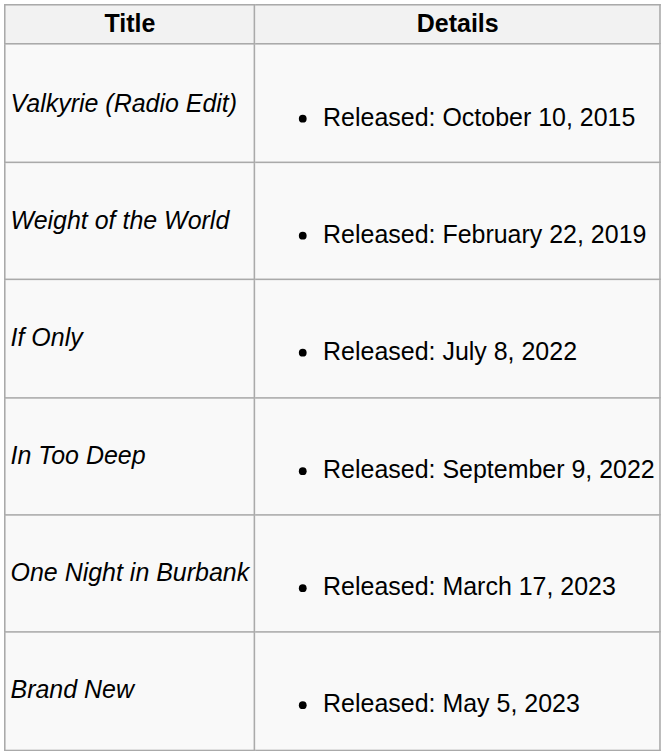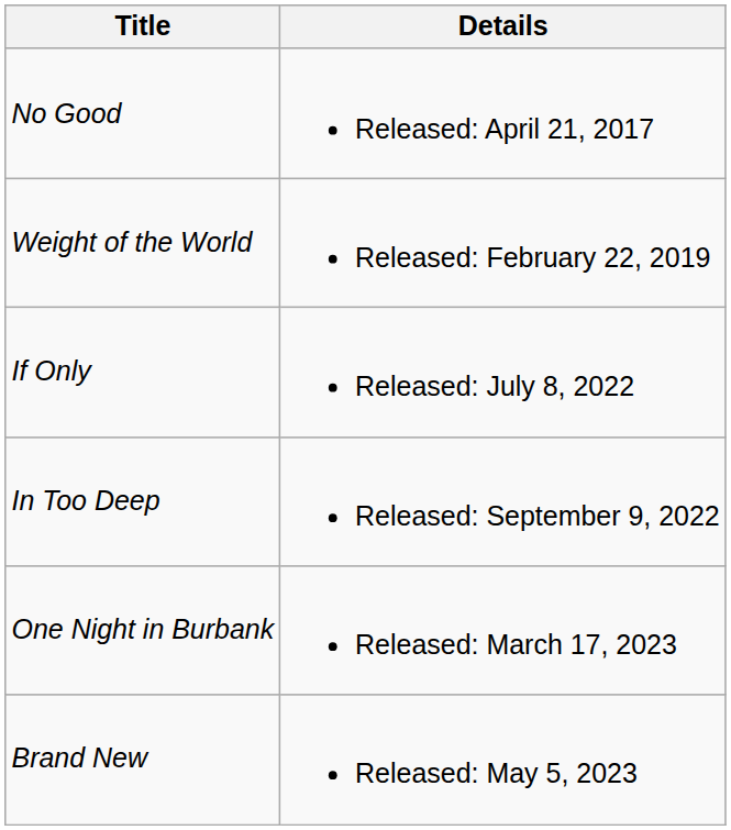- row: Valkyrie (Radio Edit) | Released: October 10, 2015
+ row: No Good | Released: April 21, 2017
